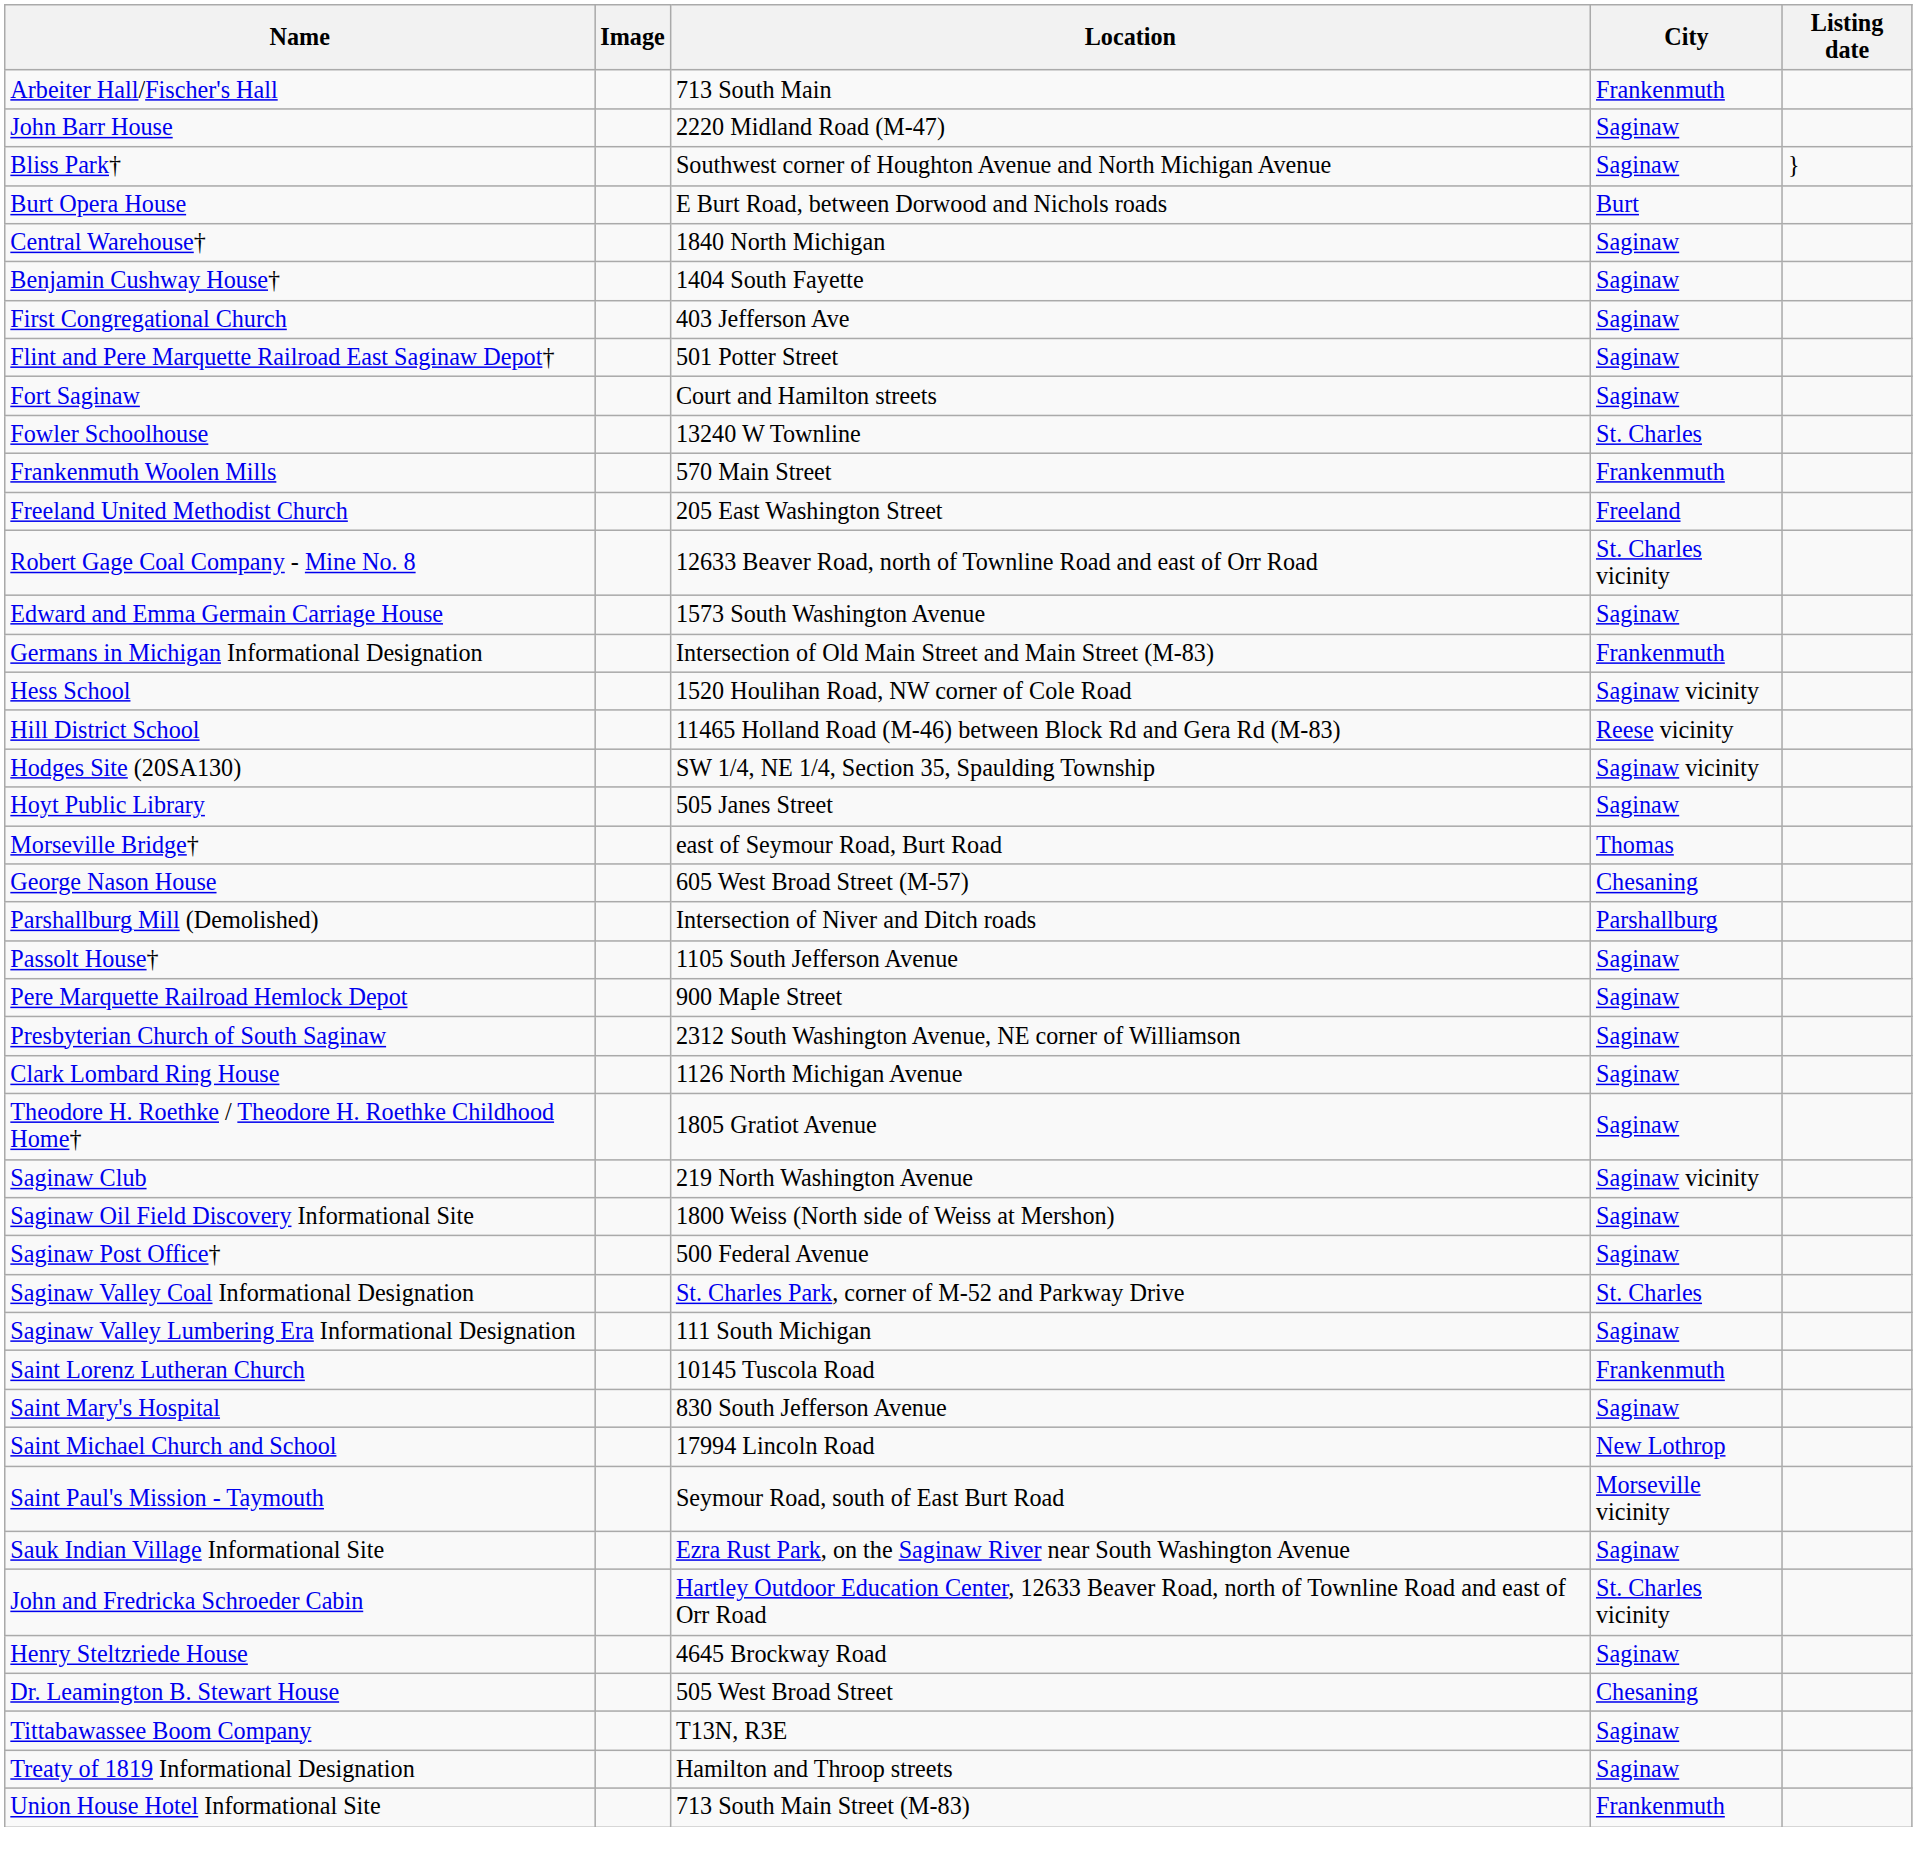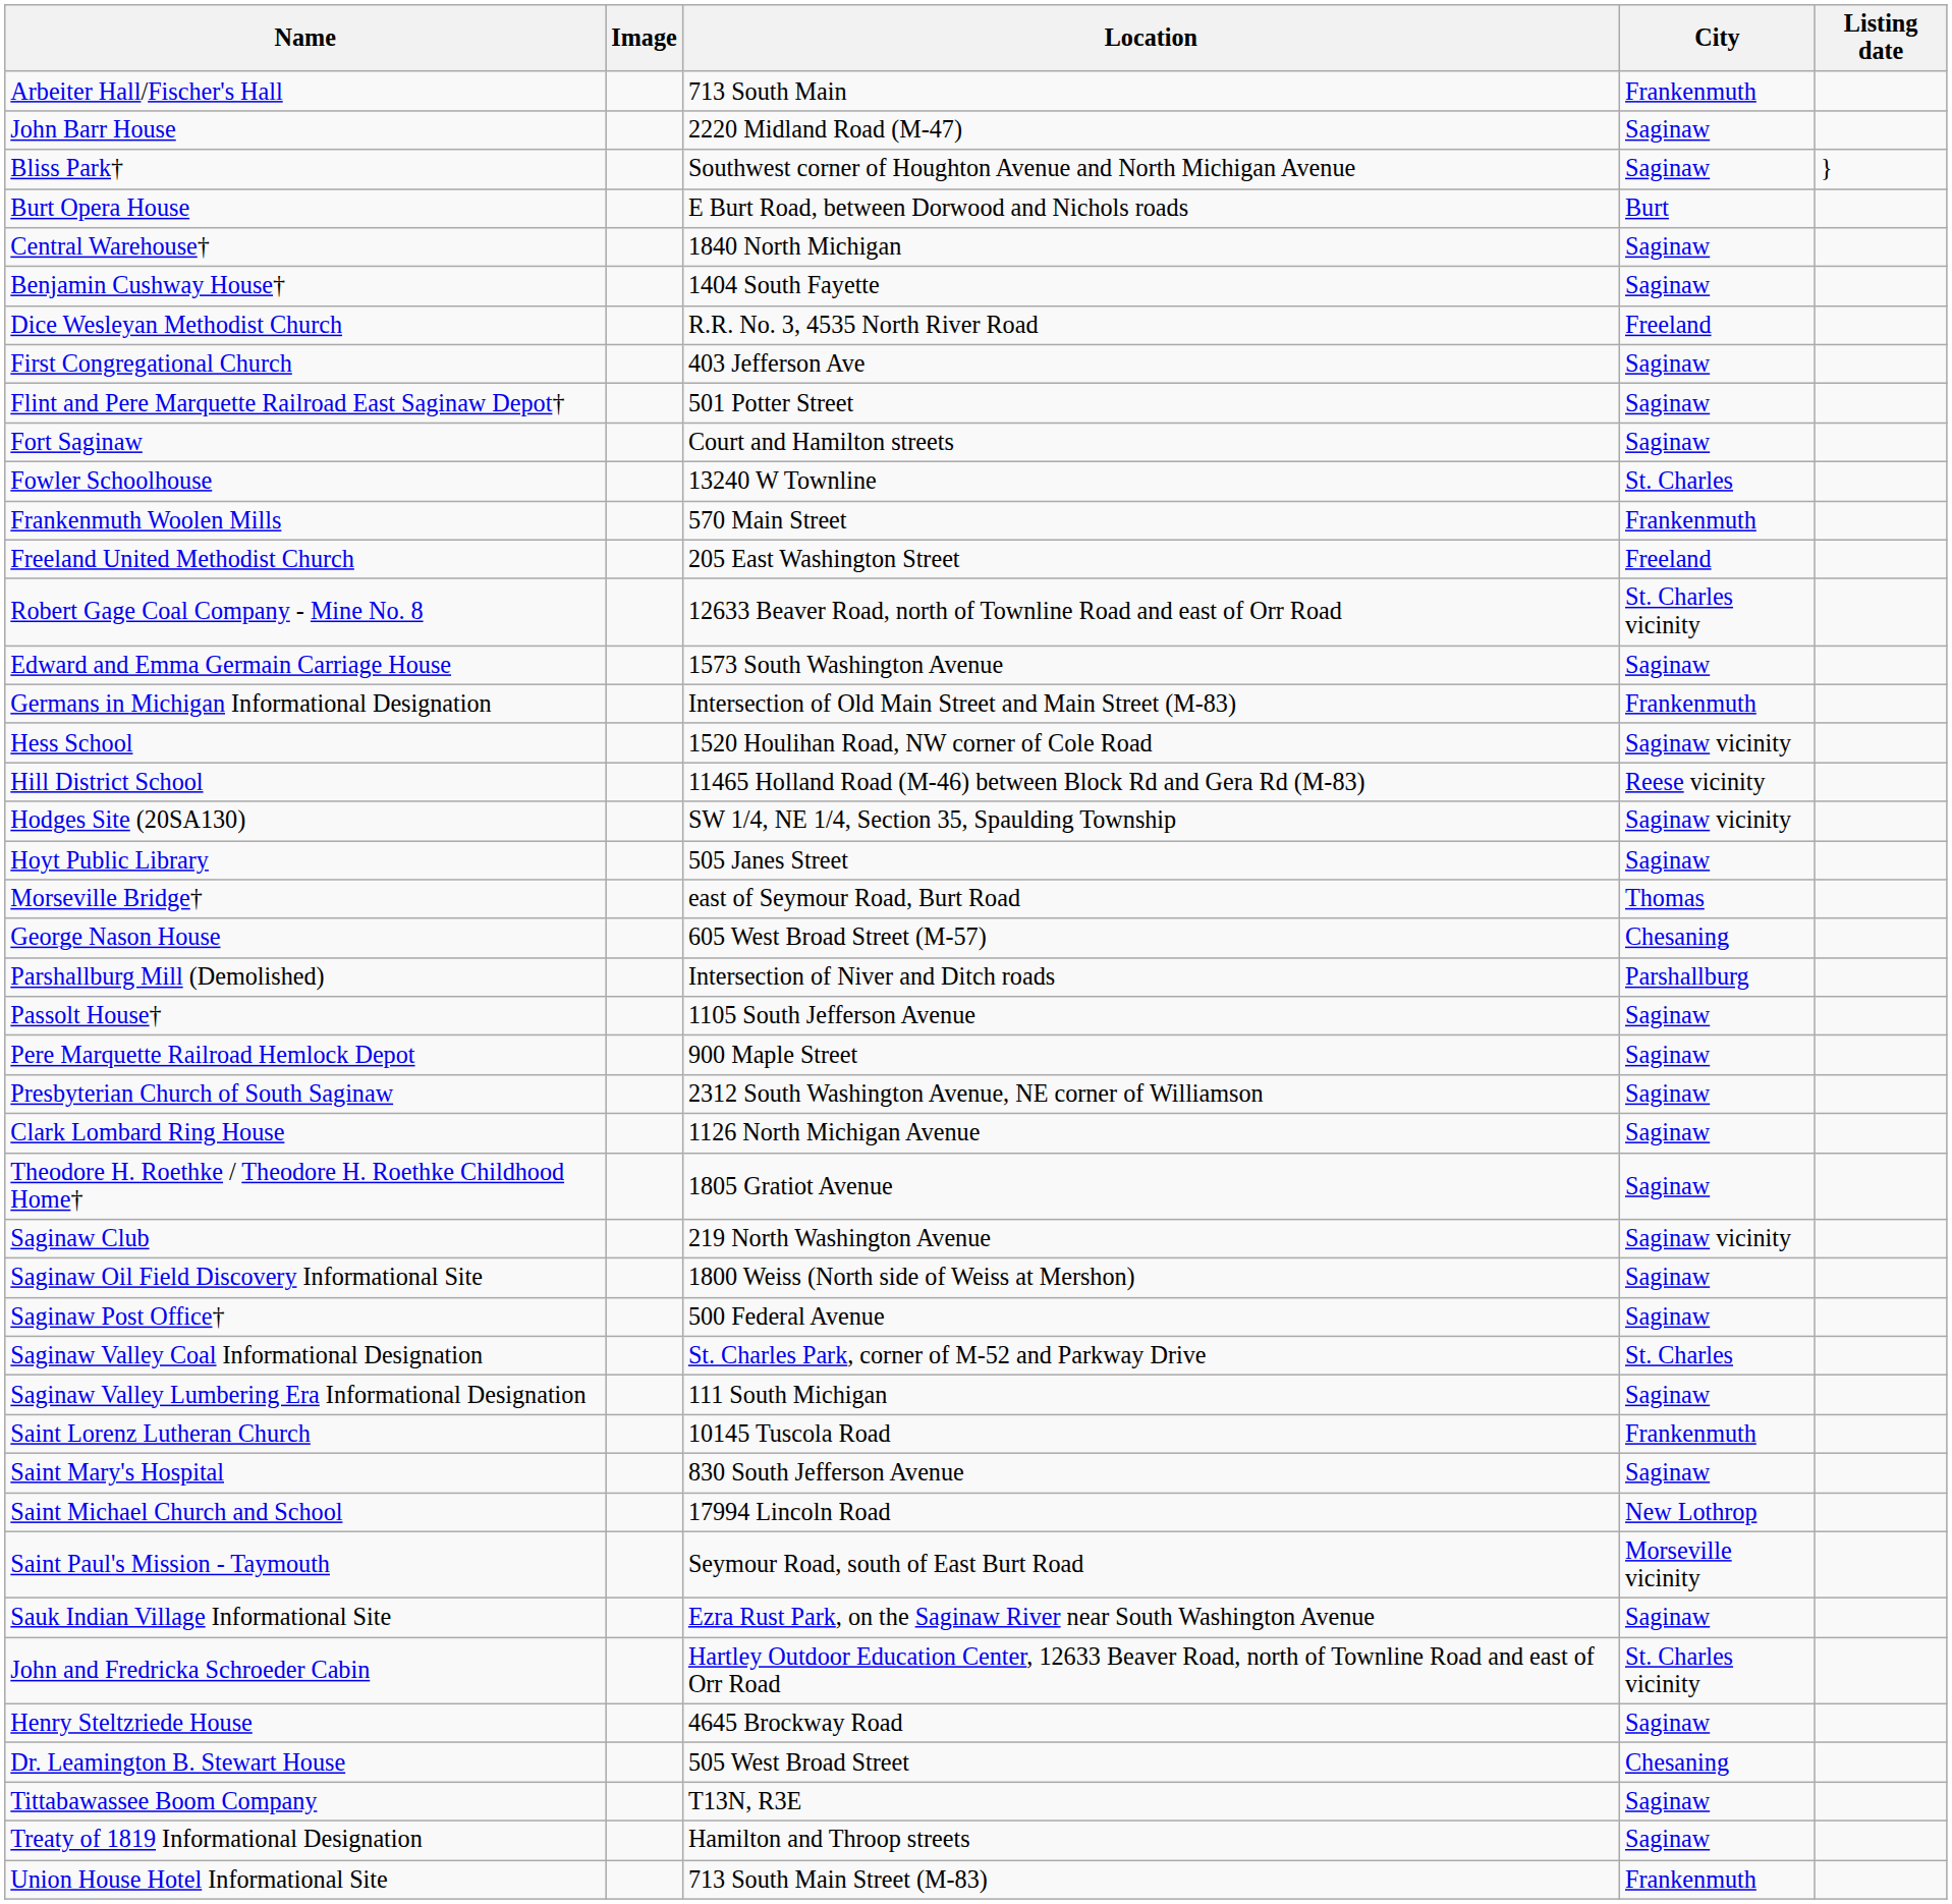+ row: Dice Wesleyan Methodist Church | R.R. No. 3, 4535 North River Road | Freeland
